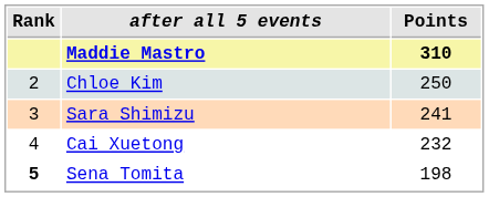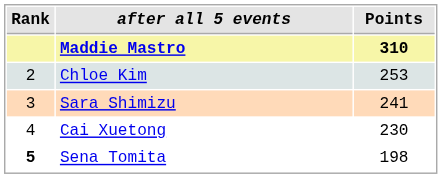Chloe Kim | Points: 250 -> 253
Cai Xuetong | Points: 232 -> 230
